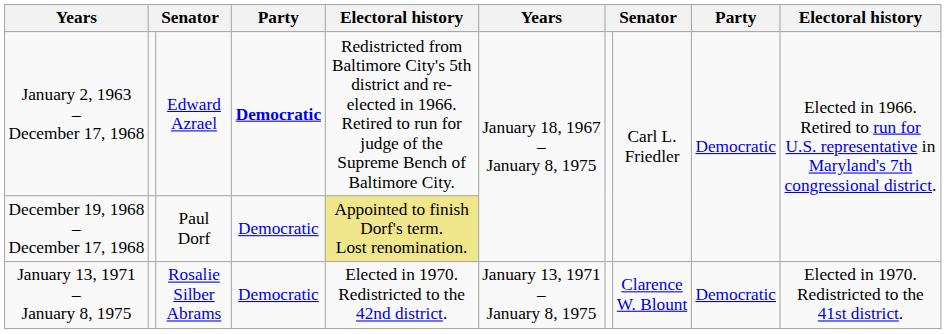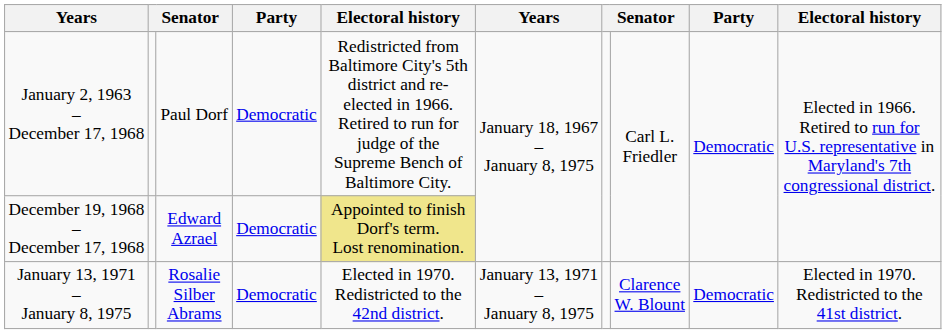January 2, 1963 – December 17, 1968 | column 3: Edward Azrael -> Paul Dorf
January 2, 1963 – December 17, 1968 | column 4: bold -> normal
December 19, 1968 – December 17, 1968 | column 3: Paul Dorf -> Edward Azrael
